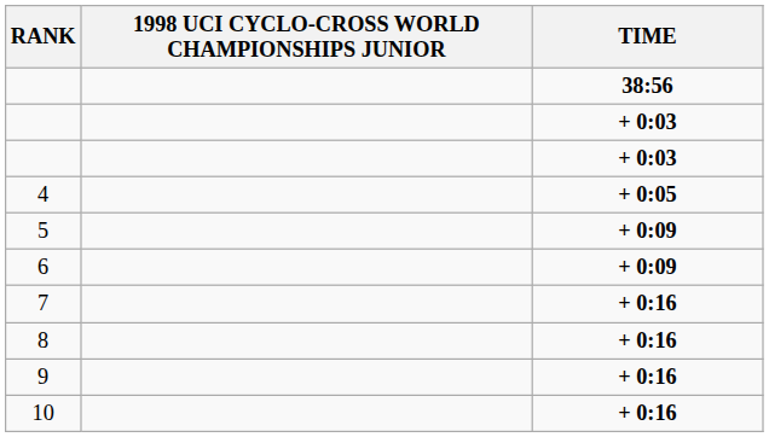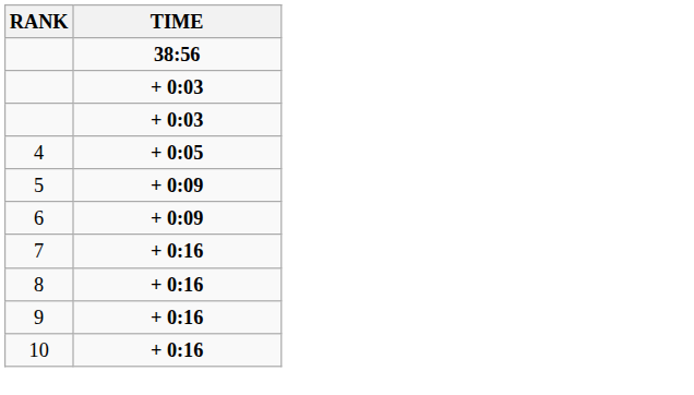- column: 1998 UCI CYCLO-CROSS WORLD CHAMPIONSHIPS JUNIOR
